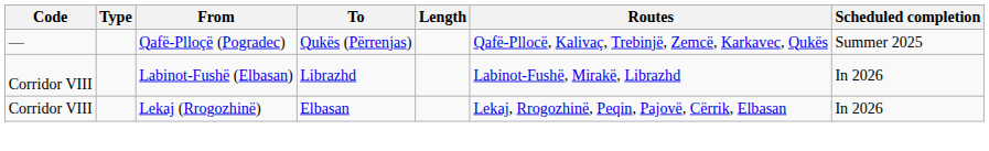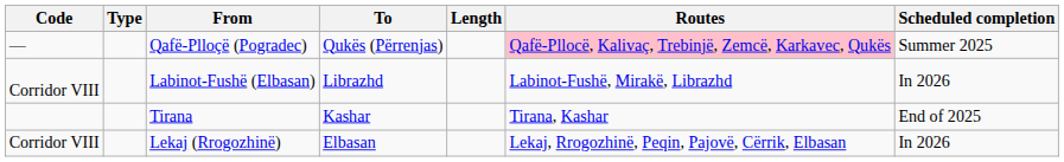Qafë-Plloçë (Pogradec) | Routes: no background -> pink background
+ row: Tirana | Kashar | Tirana, Kashar | End of 2025
